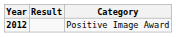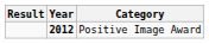columns swapped: Year <-> Result
